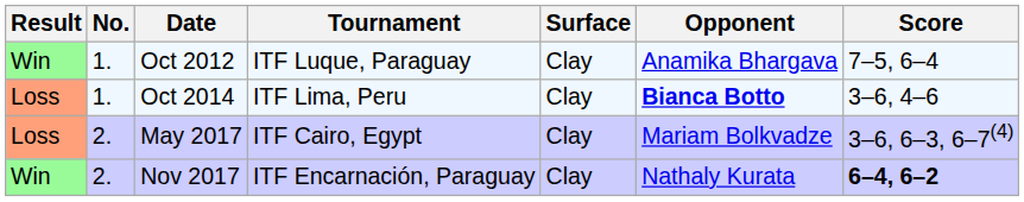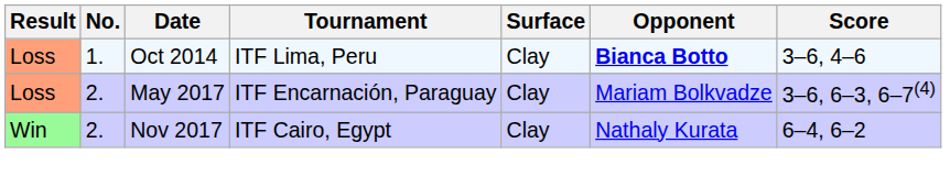- row: Win | 1. | Oct 2012 | ITF Luque, Paraguay | Clay | Anamika Bhargava | 7–5, 6–4
May 2017 | Tournament: ITF Cairo, Egypt -> ITF Encarnación, Paraguay
Nov 2017 | Tournament: ITF Encarnación, Paraguay -> ITF Cairo, Egypt
Nov 2017 | Score: bold -> normal
